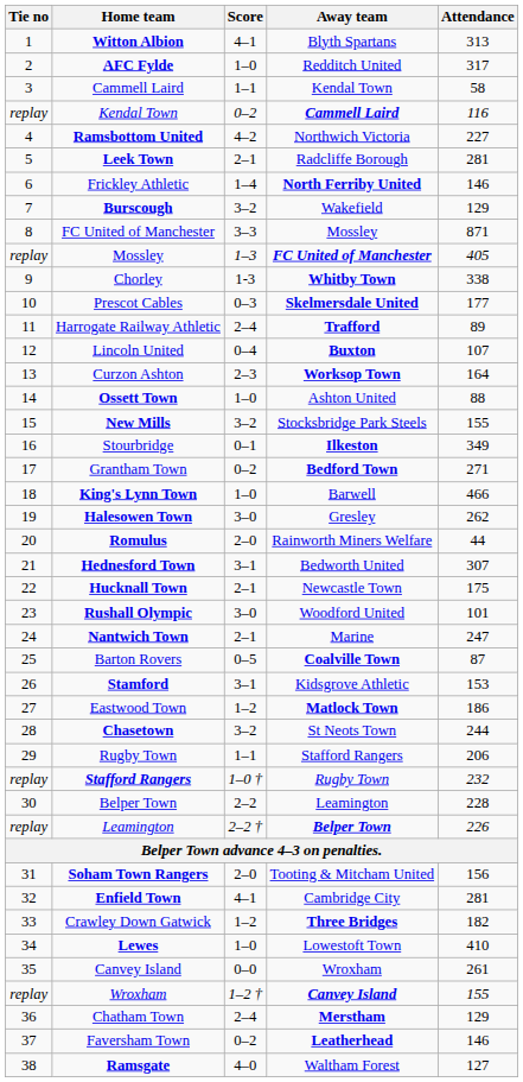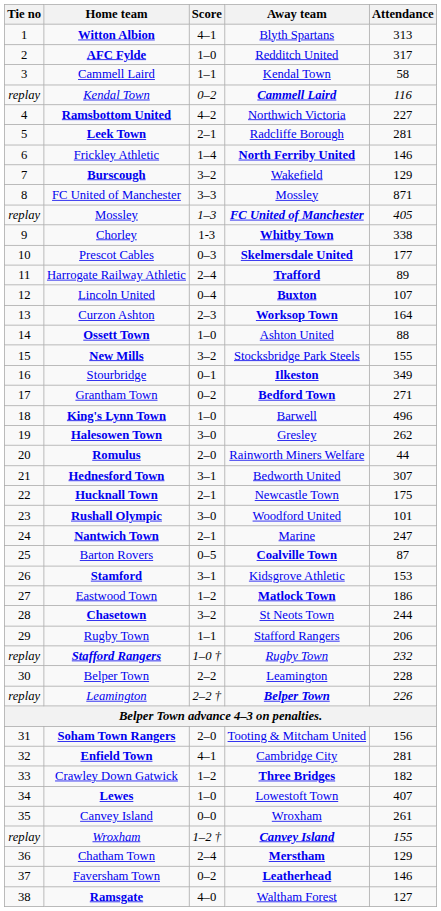King's Lynn Town | Attendance: 466 -> 496
Lewes | Attendance: 410 -> 407
